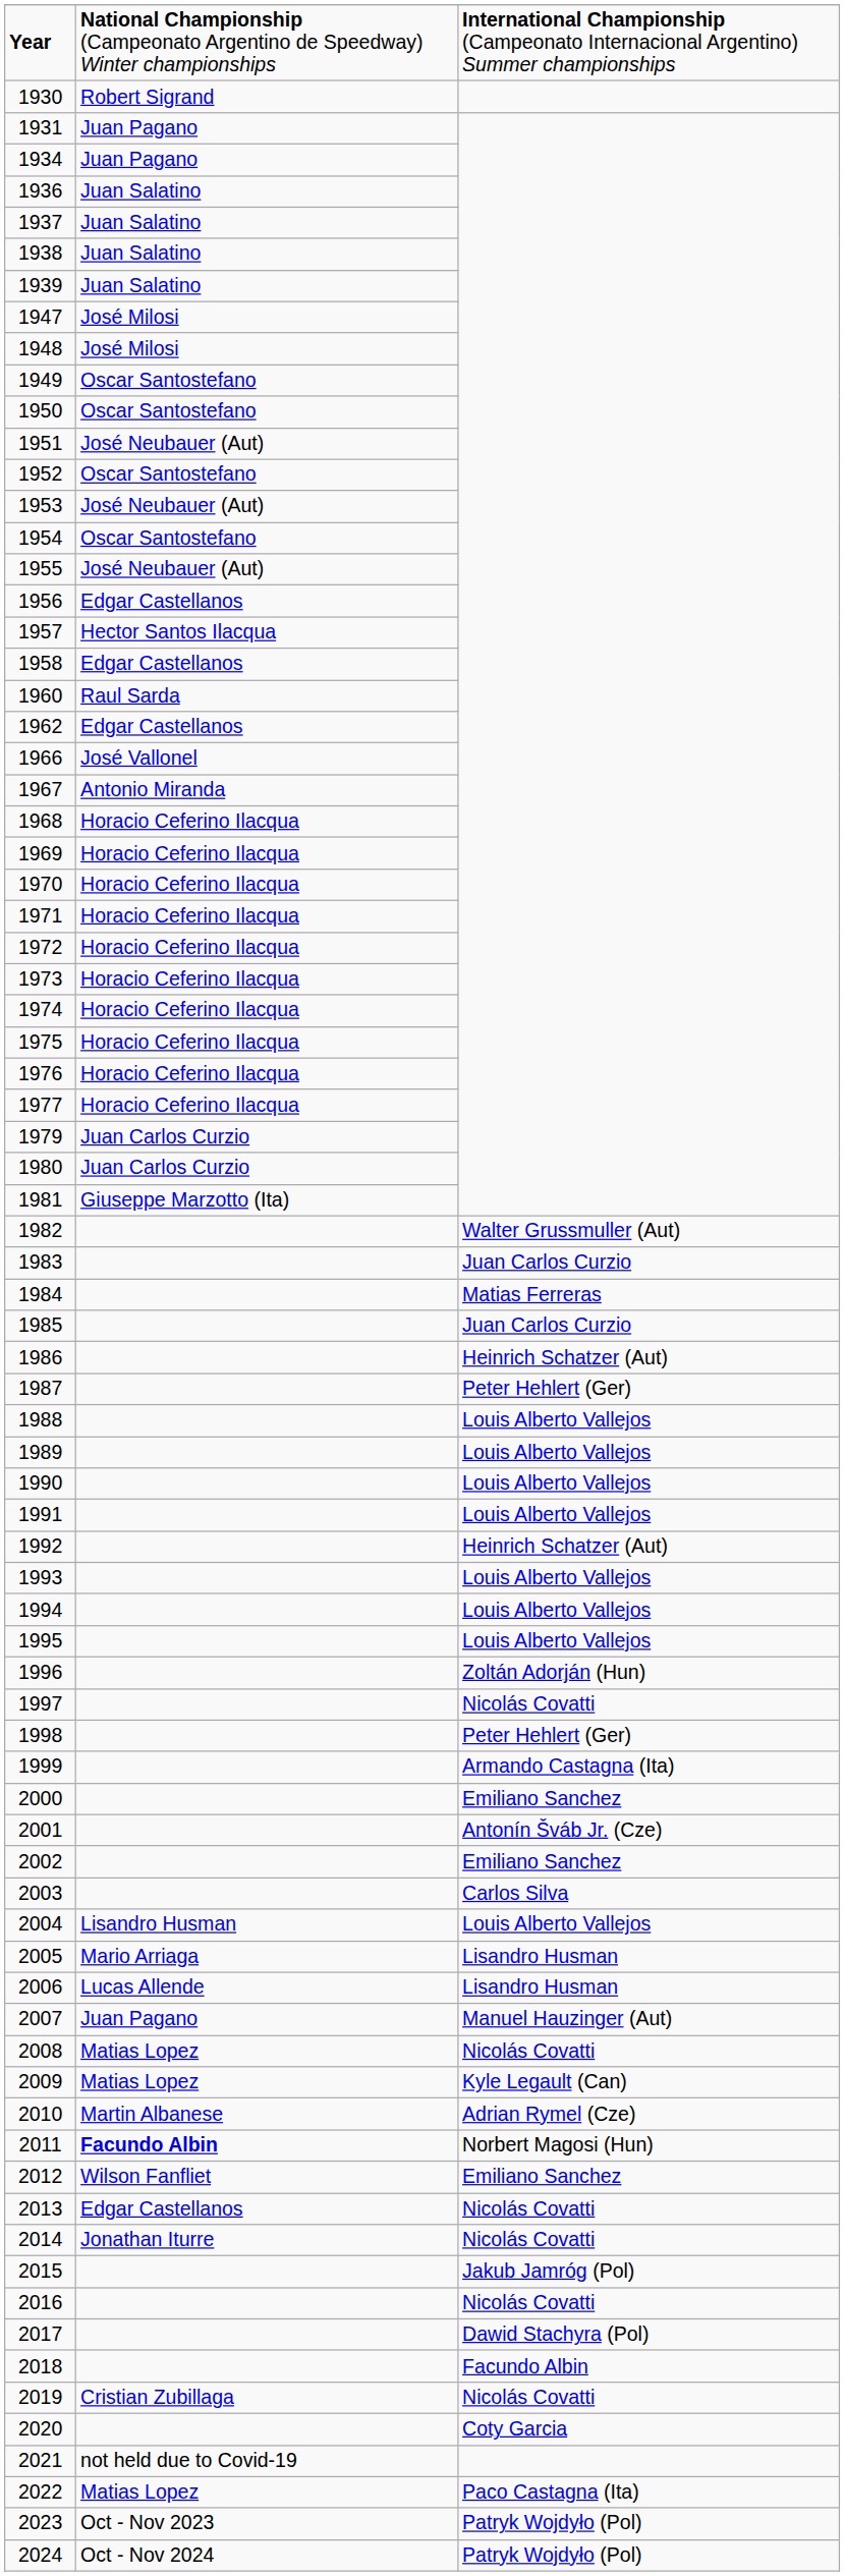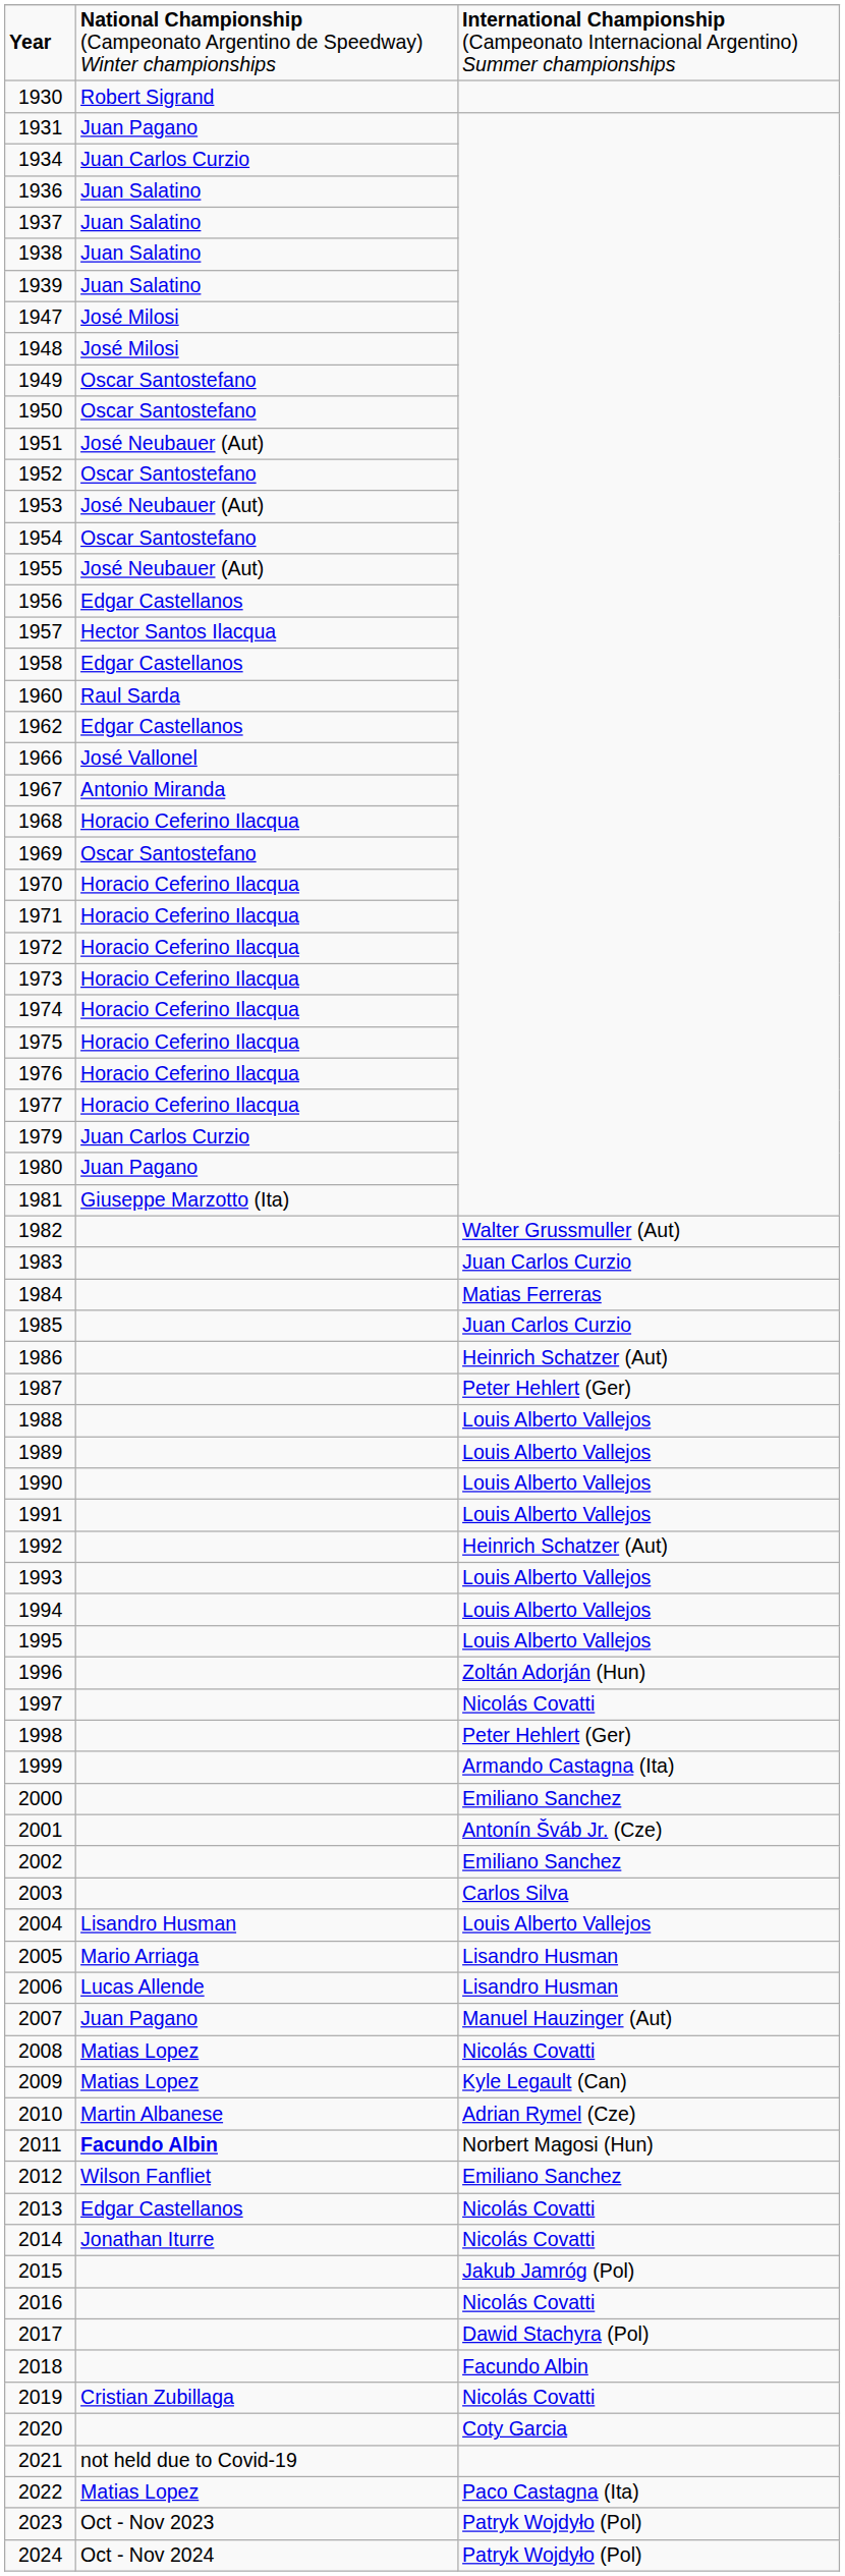1934 | column 2: Juan Pagano -> Juan Carlos Curzio
1969 | column 2: Horacio Ceferino Ilacqua -> Oscar Santostefano
1980 | column 2: Juan Carlos Curzio -> Juan Pagano
